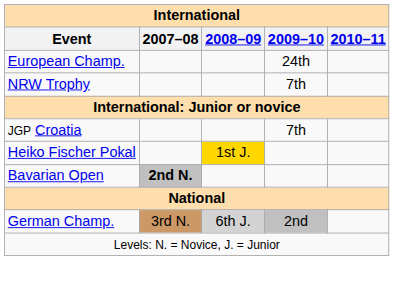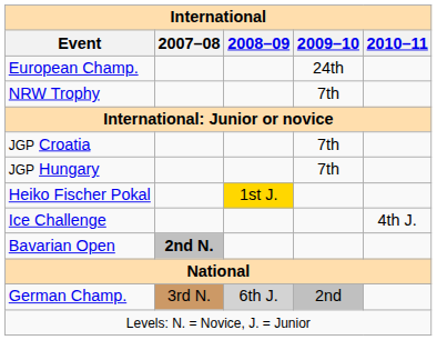+ row: JGP Hungary | 7th
+ row: Ice Challenge | 4th J.
